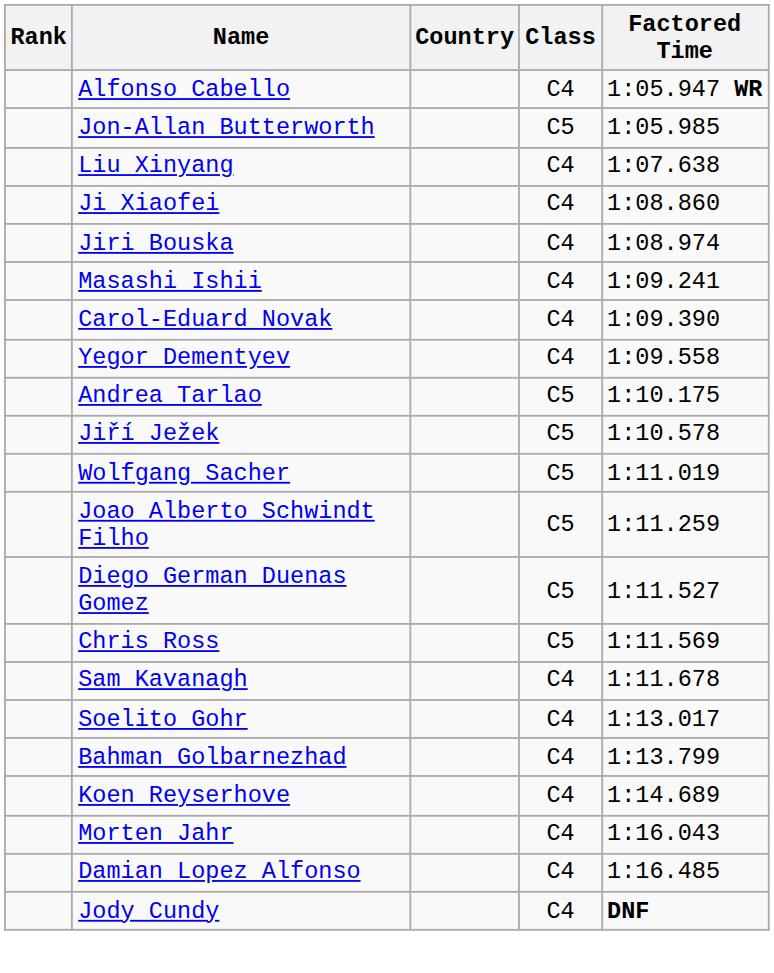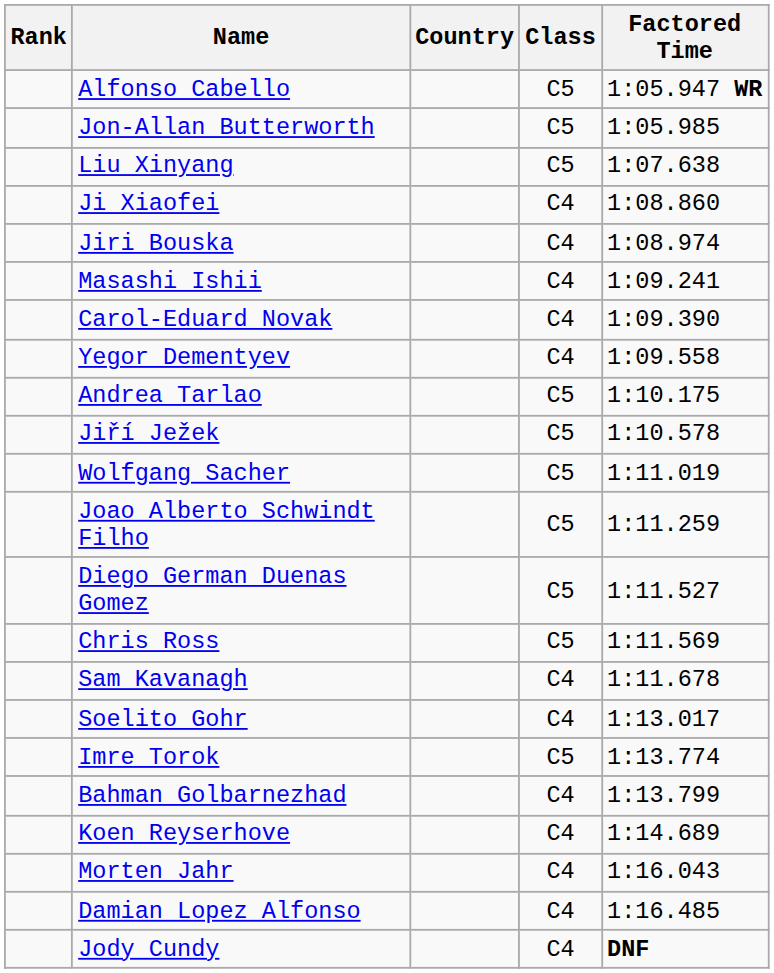Alfonso Cabello | Class: C4 -> C5
Liu Xinyang | Class: C4 -> C5
+ row: Imre Torok | C5 | 1:13.774
